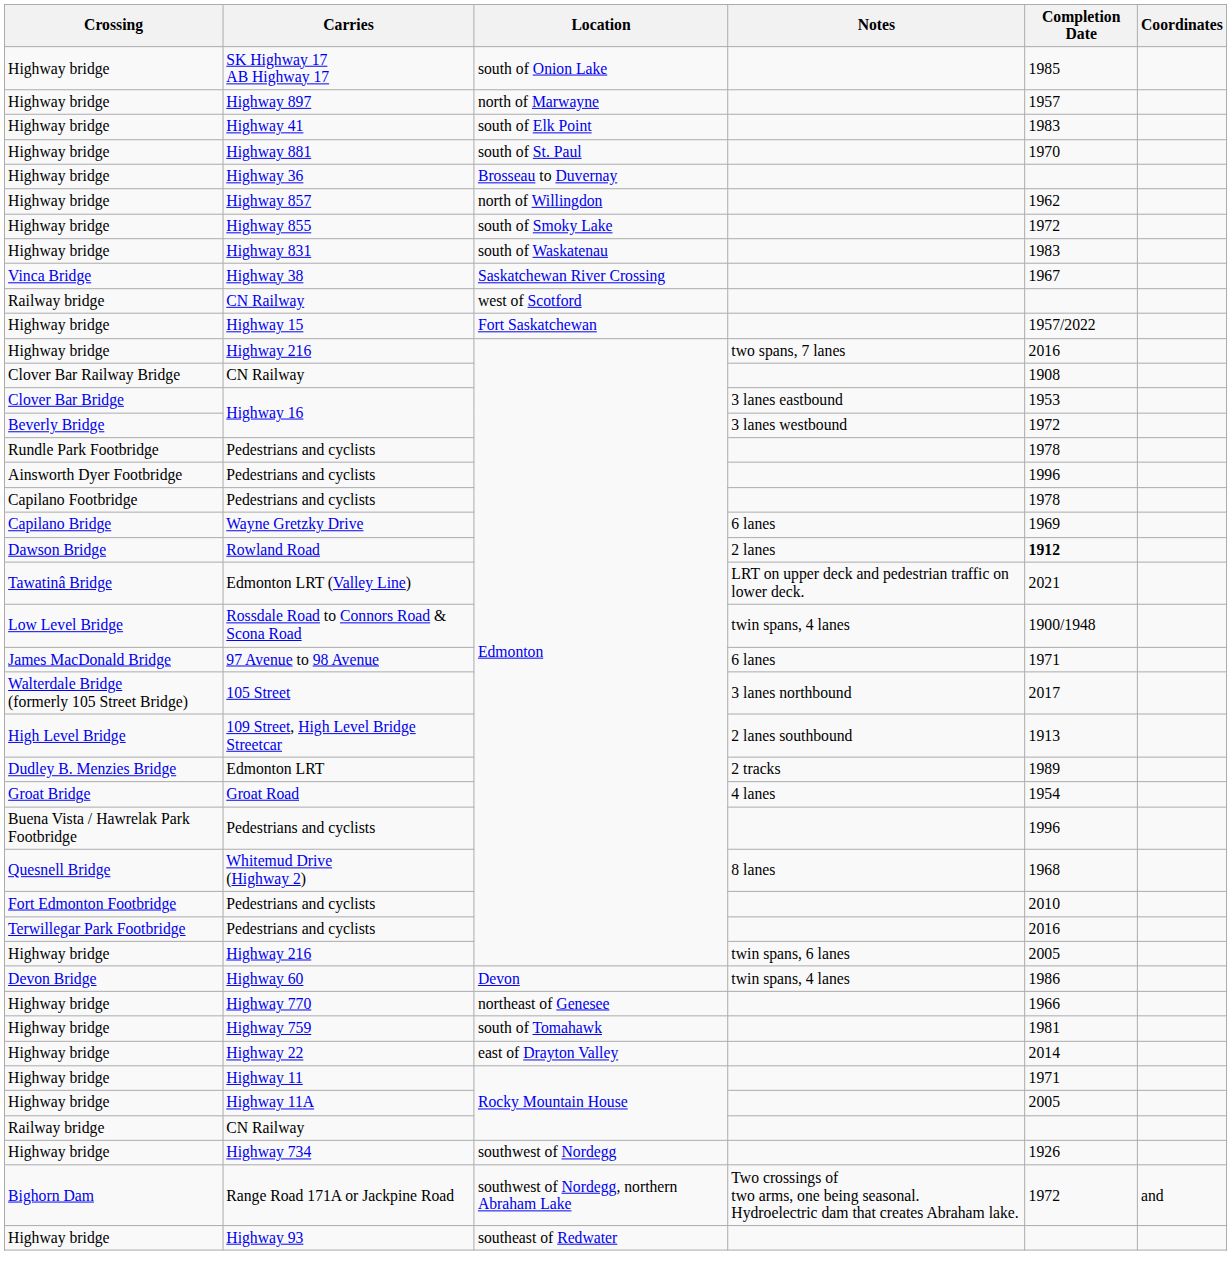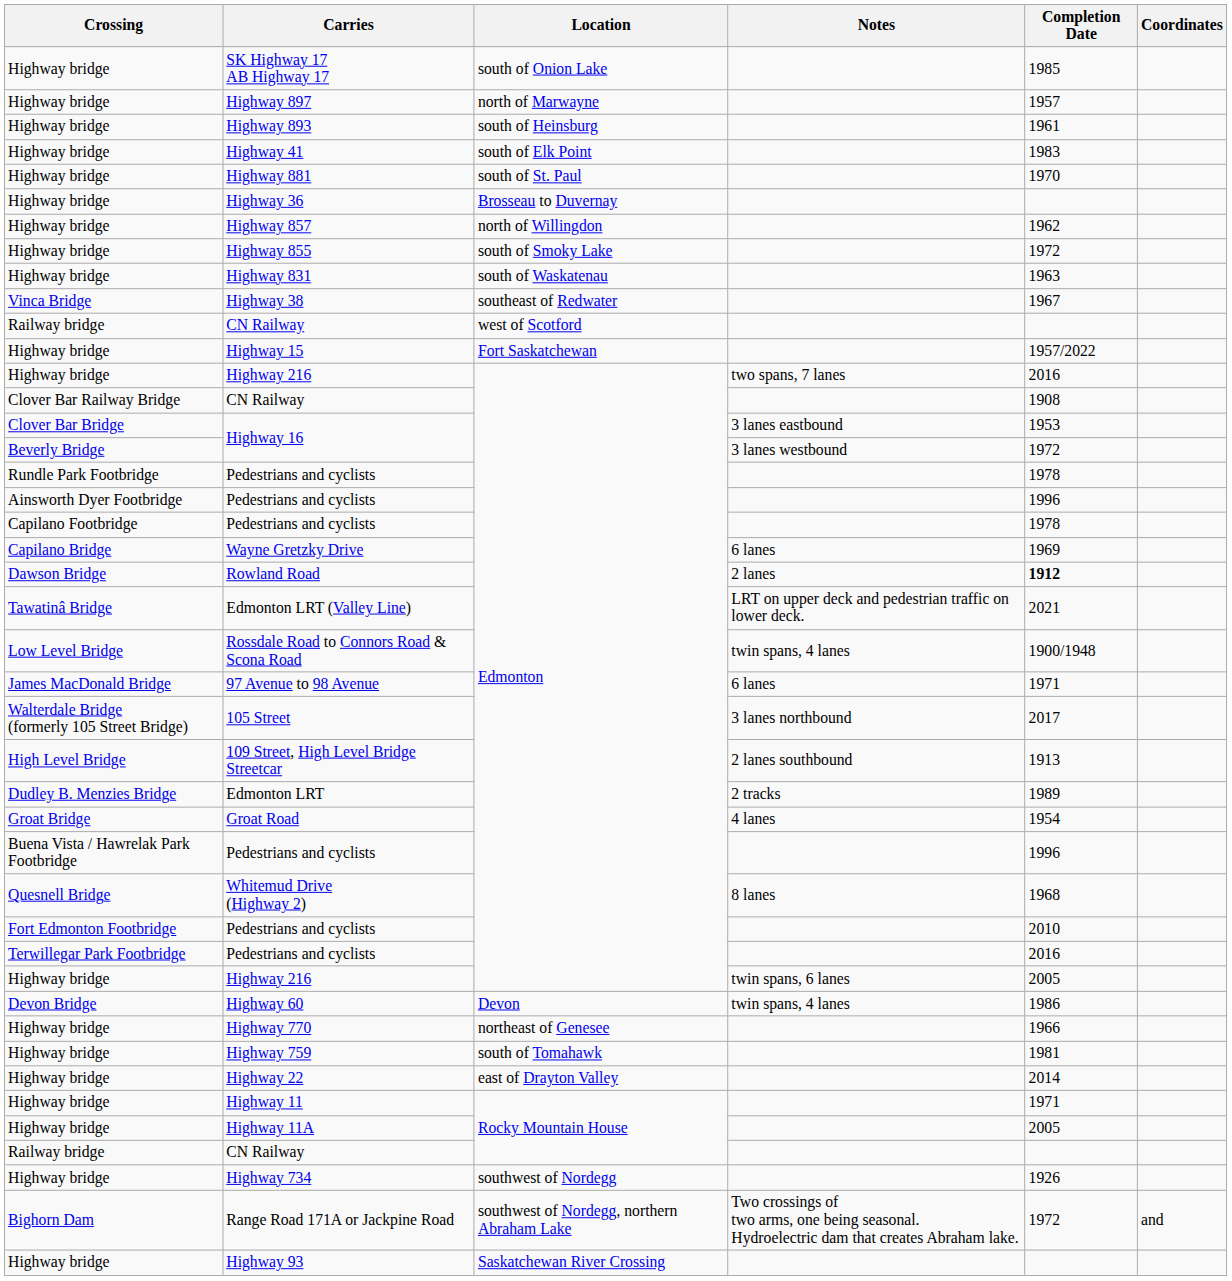+ row: Highway bridge | Highway 893 | south of Heinsburg | 1961
Highway 831 | Completion Date: 1983 -> 1963
Highway 38 | Location: Saskatchewan River Crossing -> southeast of Redwater
Highway 93 | Location: southeast of Redwater -> Saskatchewan River Crossing
